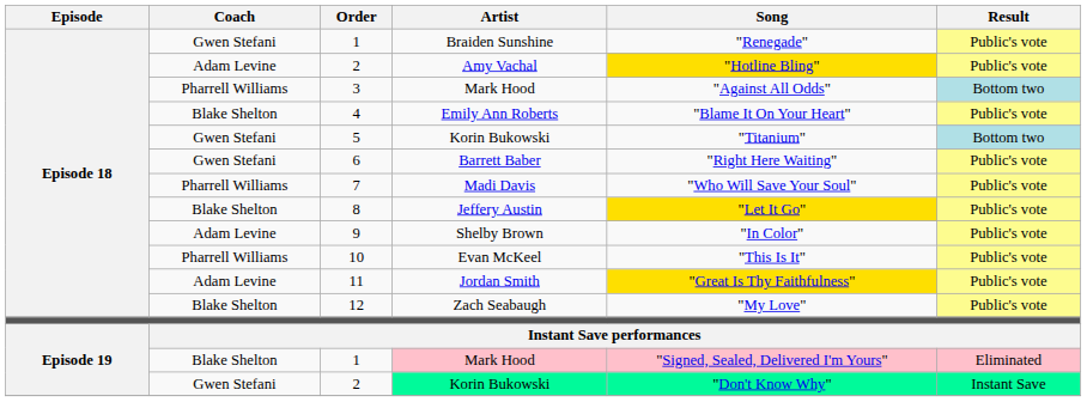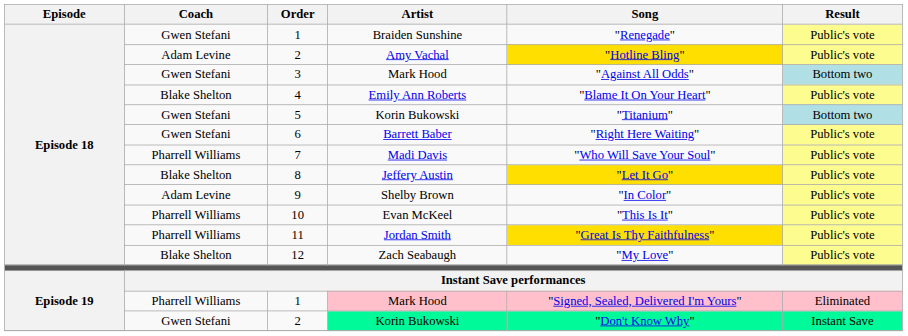3 | Coach: Pharrell Williams -> Gwen Stefani
11 | Coach: Adam Levine -> Pharrell Williams
1 / Mark Hood | Coach: Blake Shelton -> Pharrell Williams
